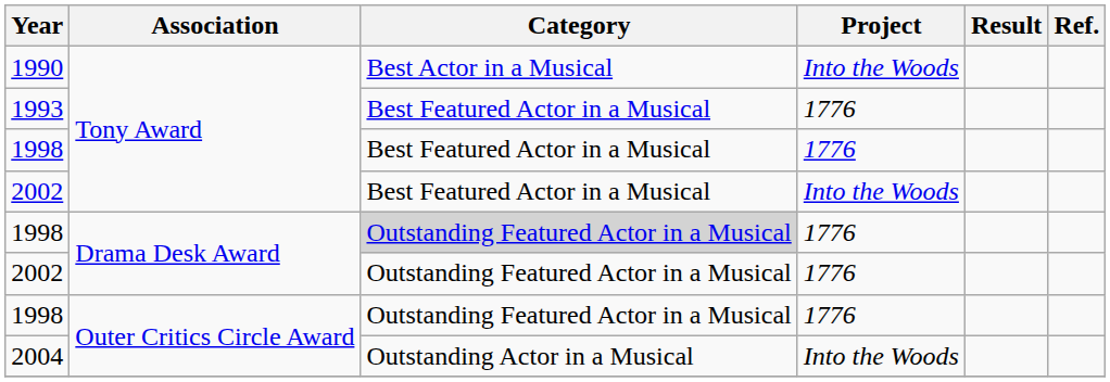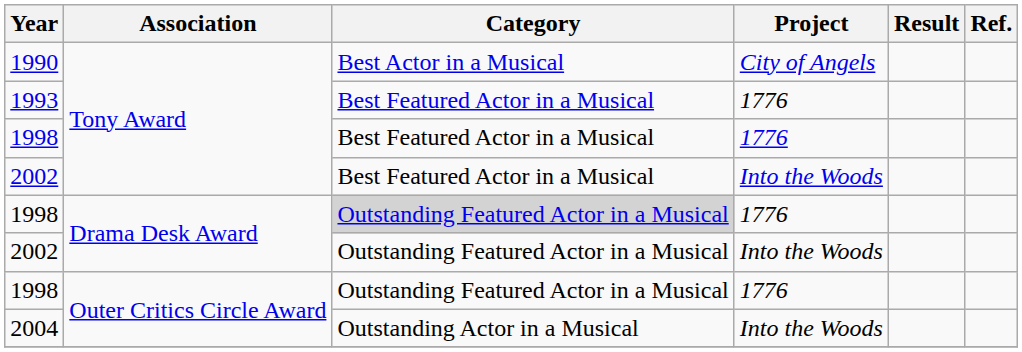1990 | Project: Into the Woods -> City of Angels
2002 / Drama Desk Award | Project: 1776 -> Into the Woods
